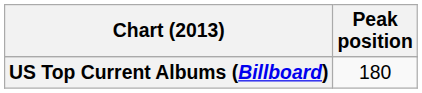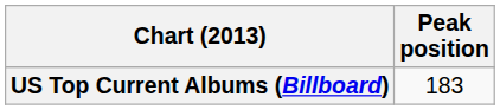US Top Current Albums (Billboard) | Peak position: 180 -> 183
